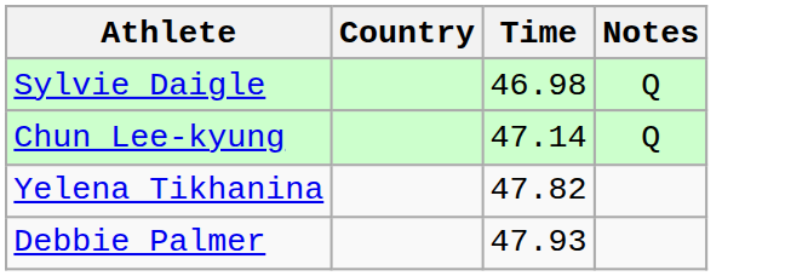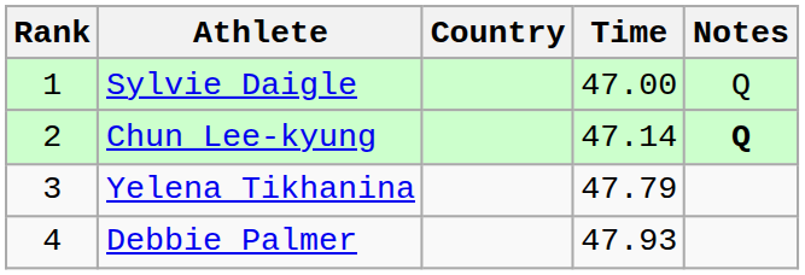+ column: Rank | 1 | 2 | 3 | 4
Sylvie Daigle | Time: 46.98 -> 47.00
Chun Lee-kyung | Notes: normal -> bold
Yelena Tikhanina | Time: 47.82 -> 47.79
